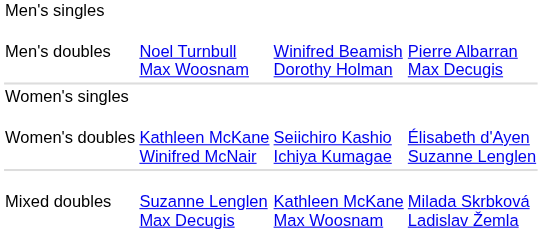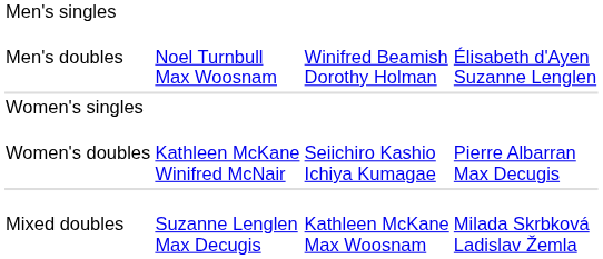Men's doubles | column 4: Pierre Albarran Max Decugis -> Élisabeth d'Ayen Suzanne Lenglen
Women's doubles | column 4: Élisabeth d'Ayen Suzanne Lenglen -> Pierre Albarran Max Decugis
